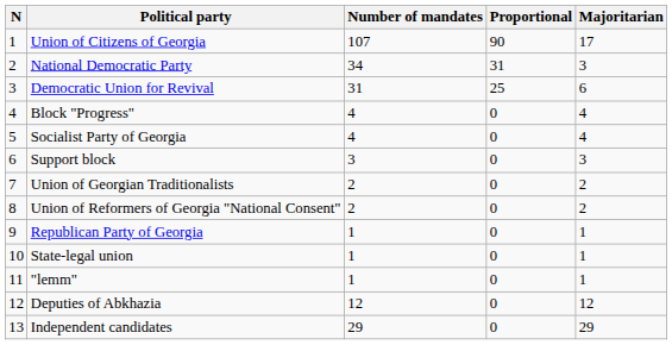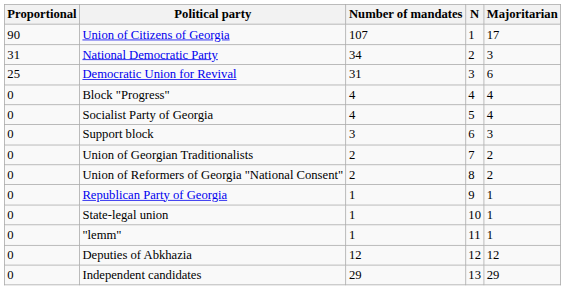columns swapped: N <-> Proportional
